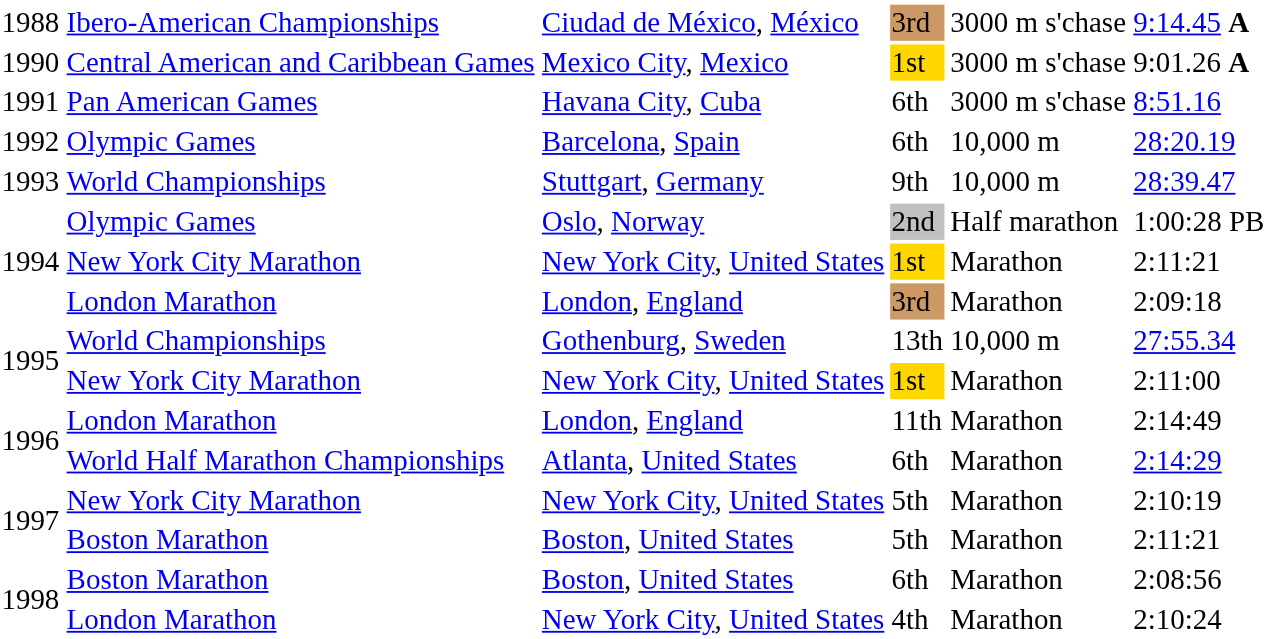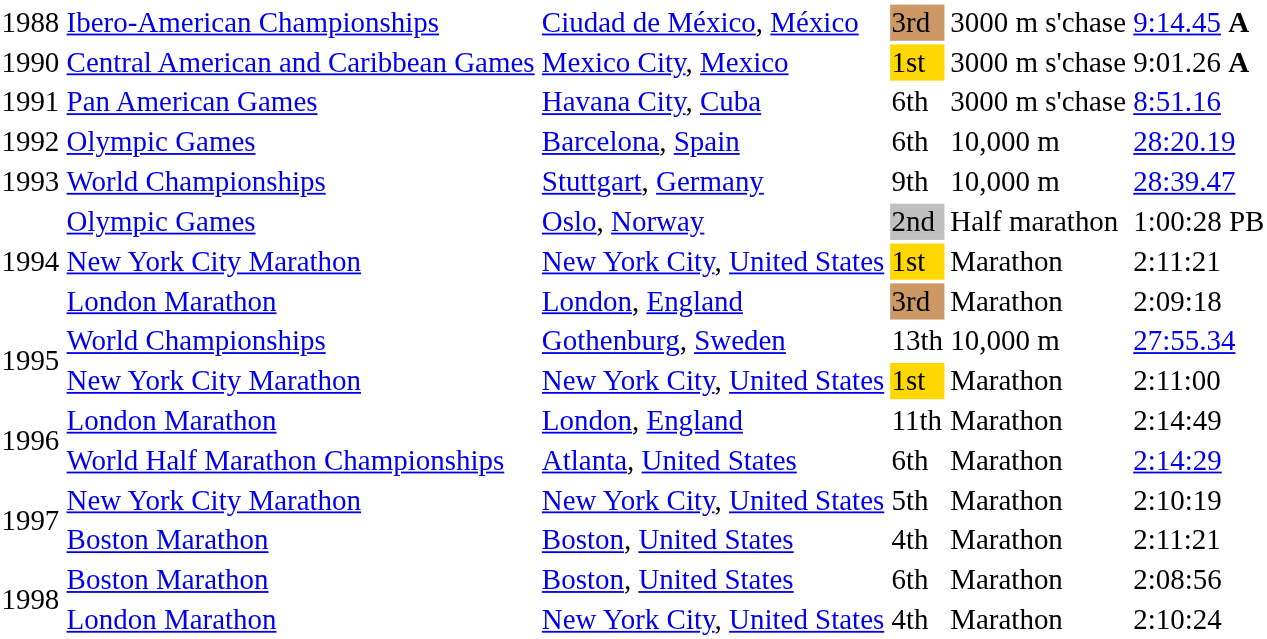1997 / Boston, United States | column 4: 5th -> 4th
